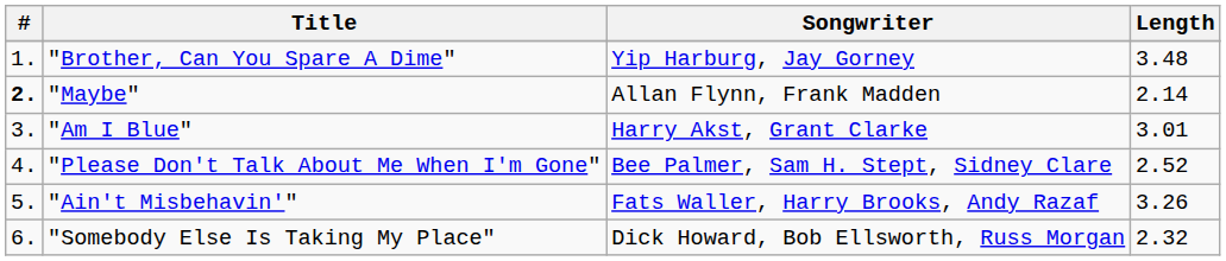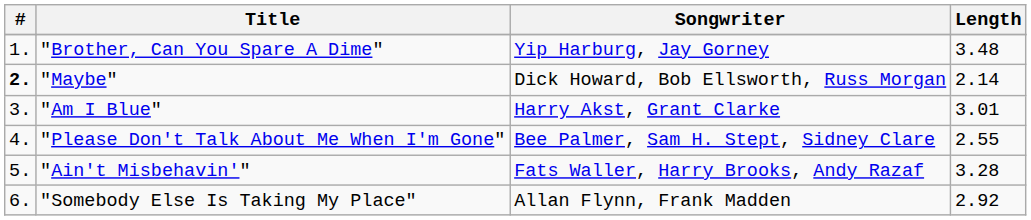"Maybe" | Songwriter: Allan Flynn, Frank Madden -> Dick Howard, Bob Ellsworth, Russ Morgan
"Please Don't Talk About Me When I'm Gone" | Length: 2.52 -> 2.55
"Ain't Misbehavin'" | Length: 3.26 -> 3.28
"Somebody Else Is Taking My Place" | Songwriter: Dick Howard, Bob Ellsworth, Russ Morgan -> Allan Flynn, Frank Madden
"Somebody Else Is Taking My Place" | Length: 2.32 -> 2.92
